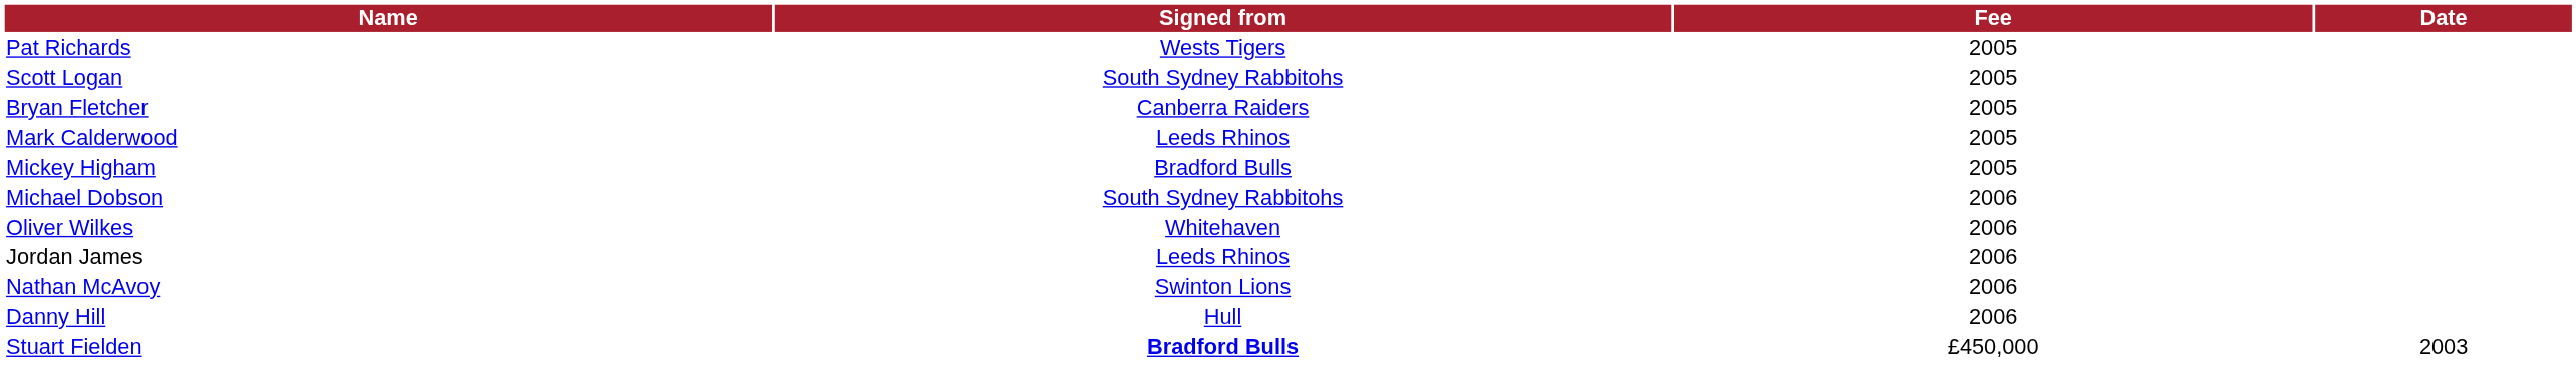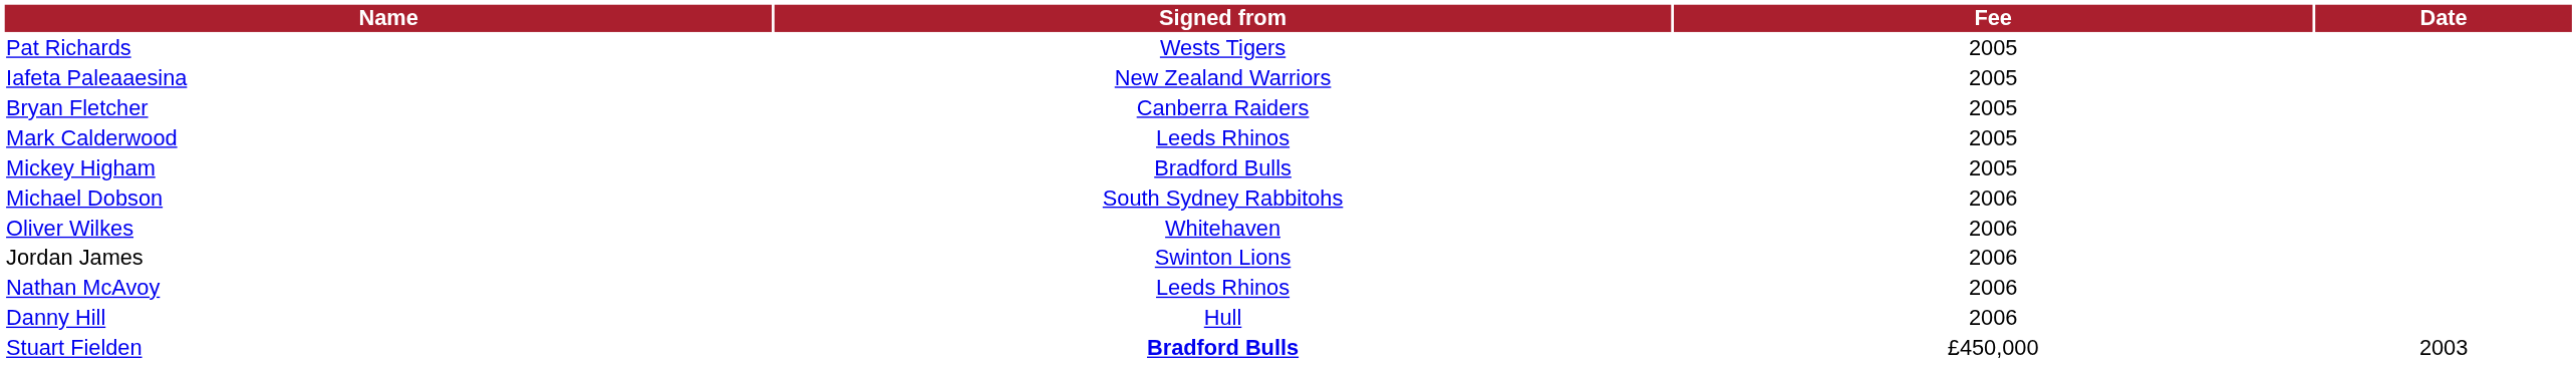+ row: Iafeta Paleaaesina | New Zealand Warriors | 2005
- row: Scott Logan | South Sydney Rabbitohs | 2005
Jordan James | Signed from: Leeds Rhinos -> Swinton Lions
Nathan McAvoy | Signed from: Swinton Lions -> Leeds Rhinos
